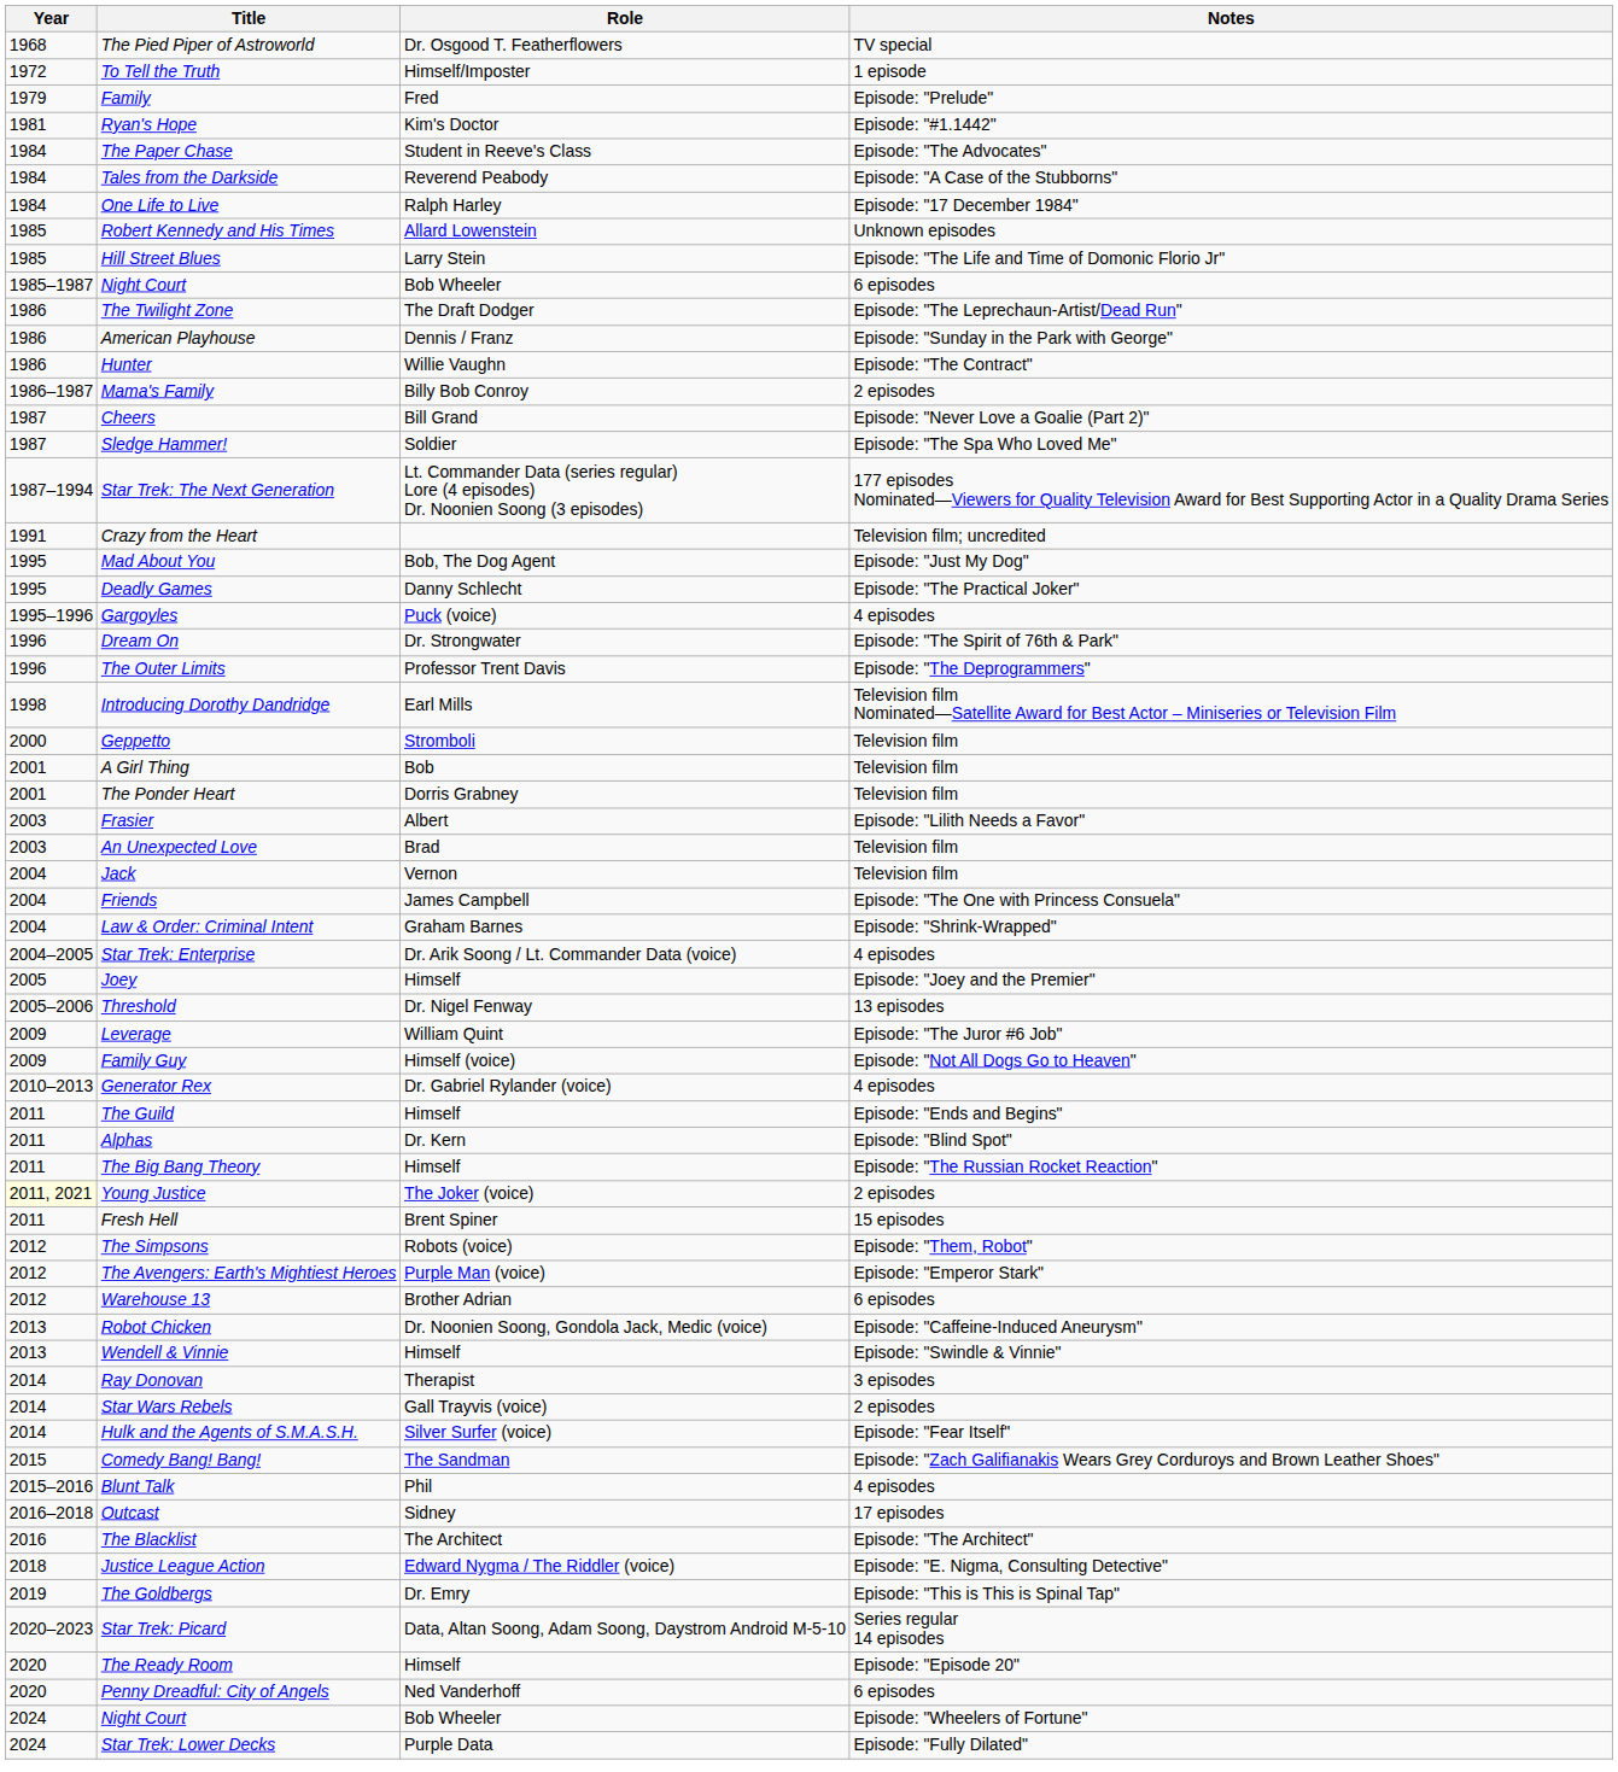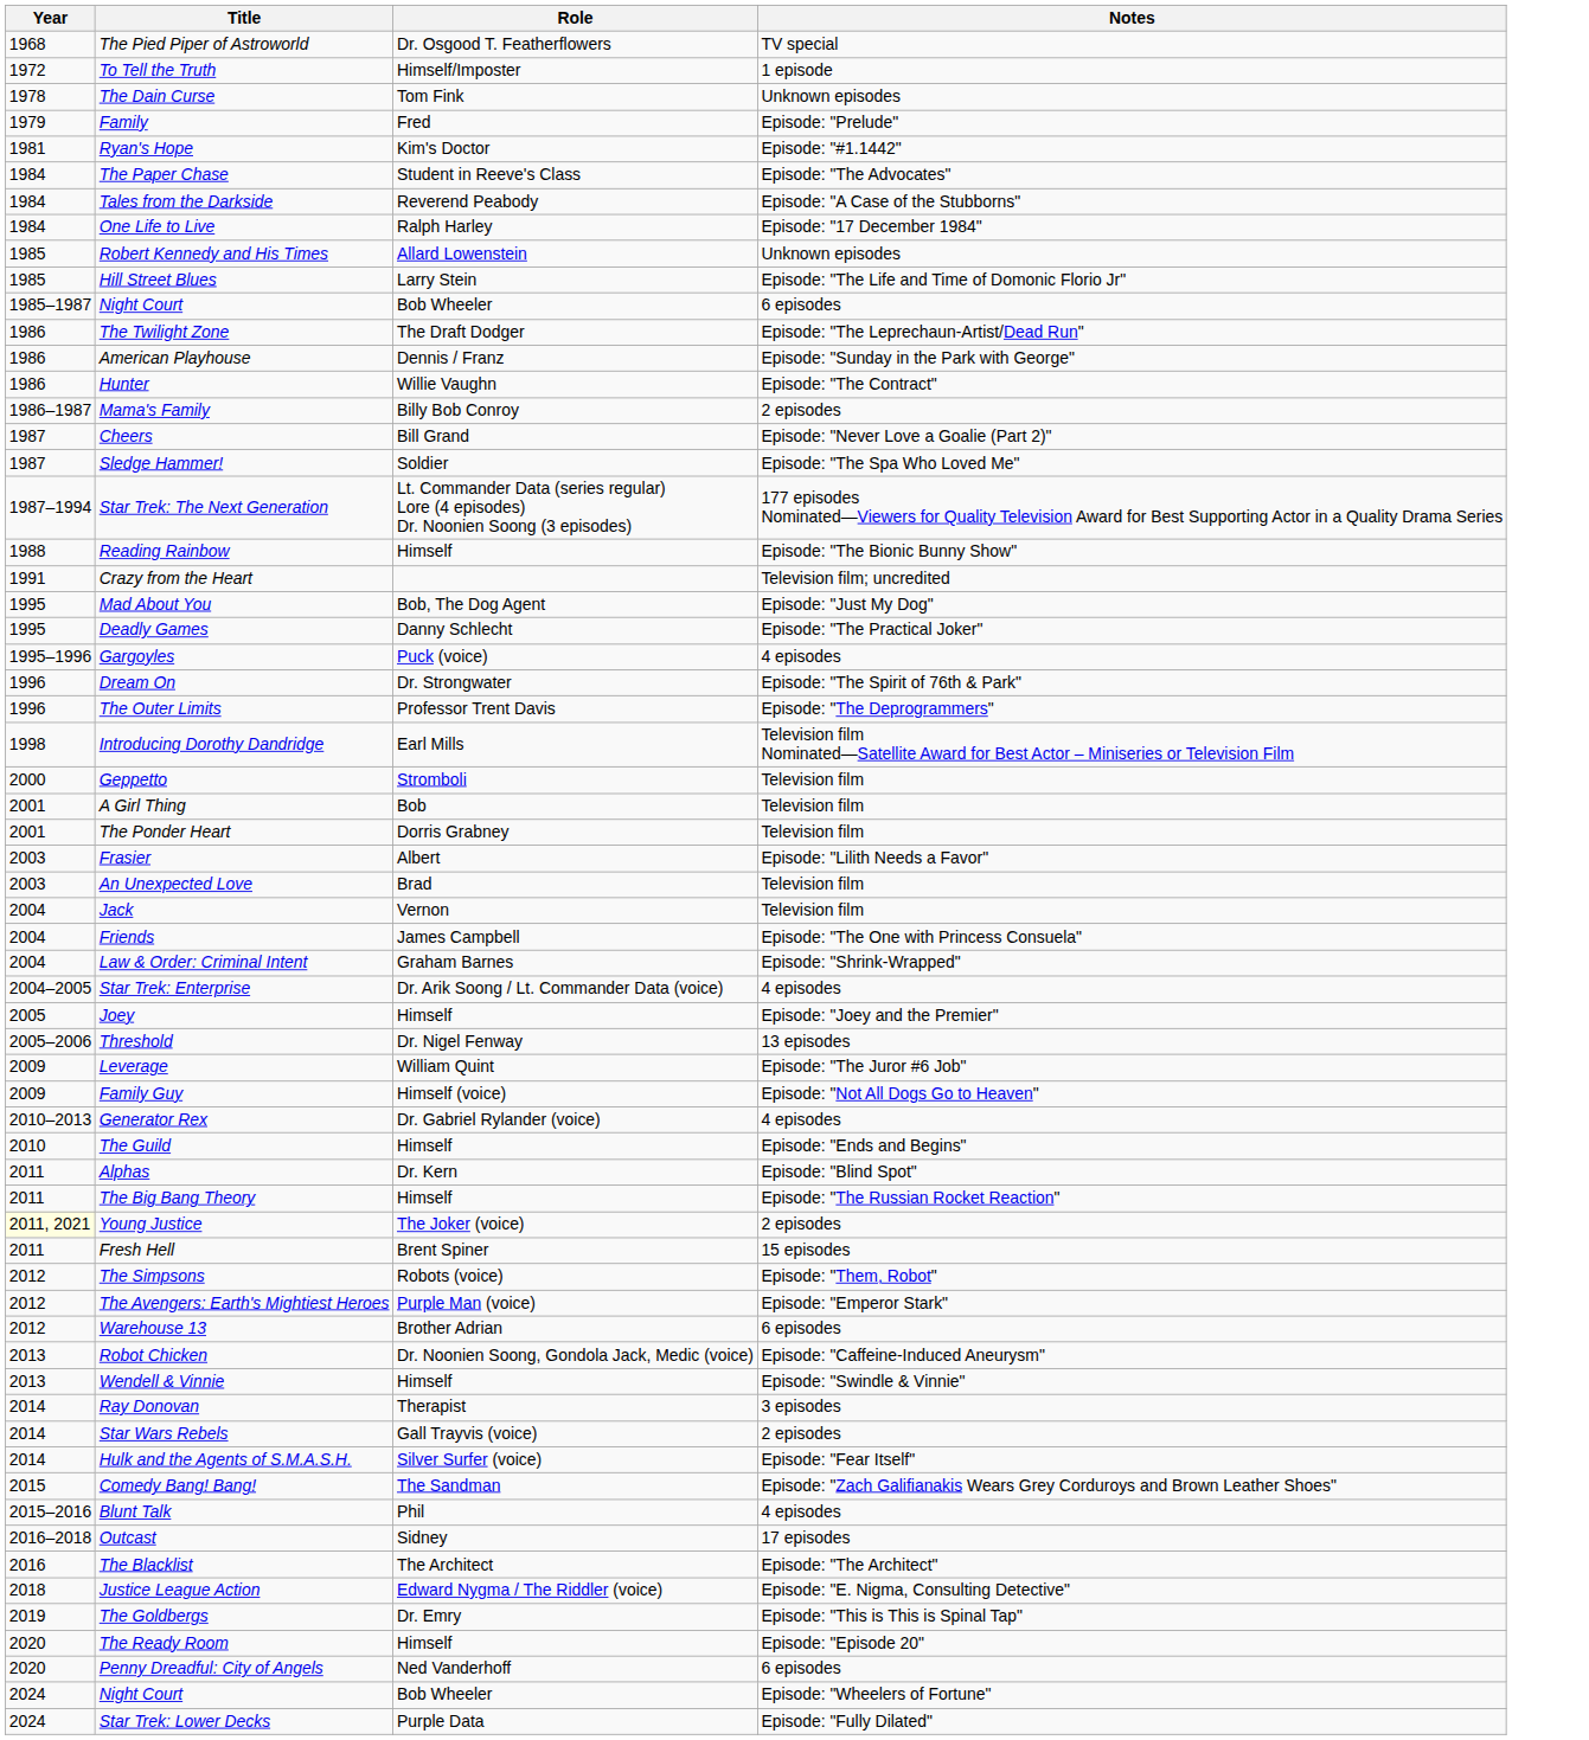+ row: 1978 | The Dain Curse | Tom Fink | Unknown episodes
+ row: 1988 | Reading Rainbow | Himself | Episode: "The Bionic Bunny Show"
The Guild | Year: 2011 -> 2010
- row: 2020–2023 | Star Trek: Picard | Data, Altan Soong, Adam Soong, Daystrom Android M-5-10 | Series regular 14 episodes
